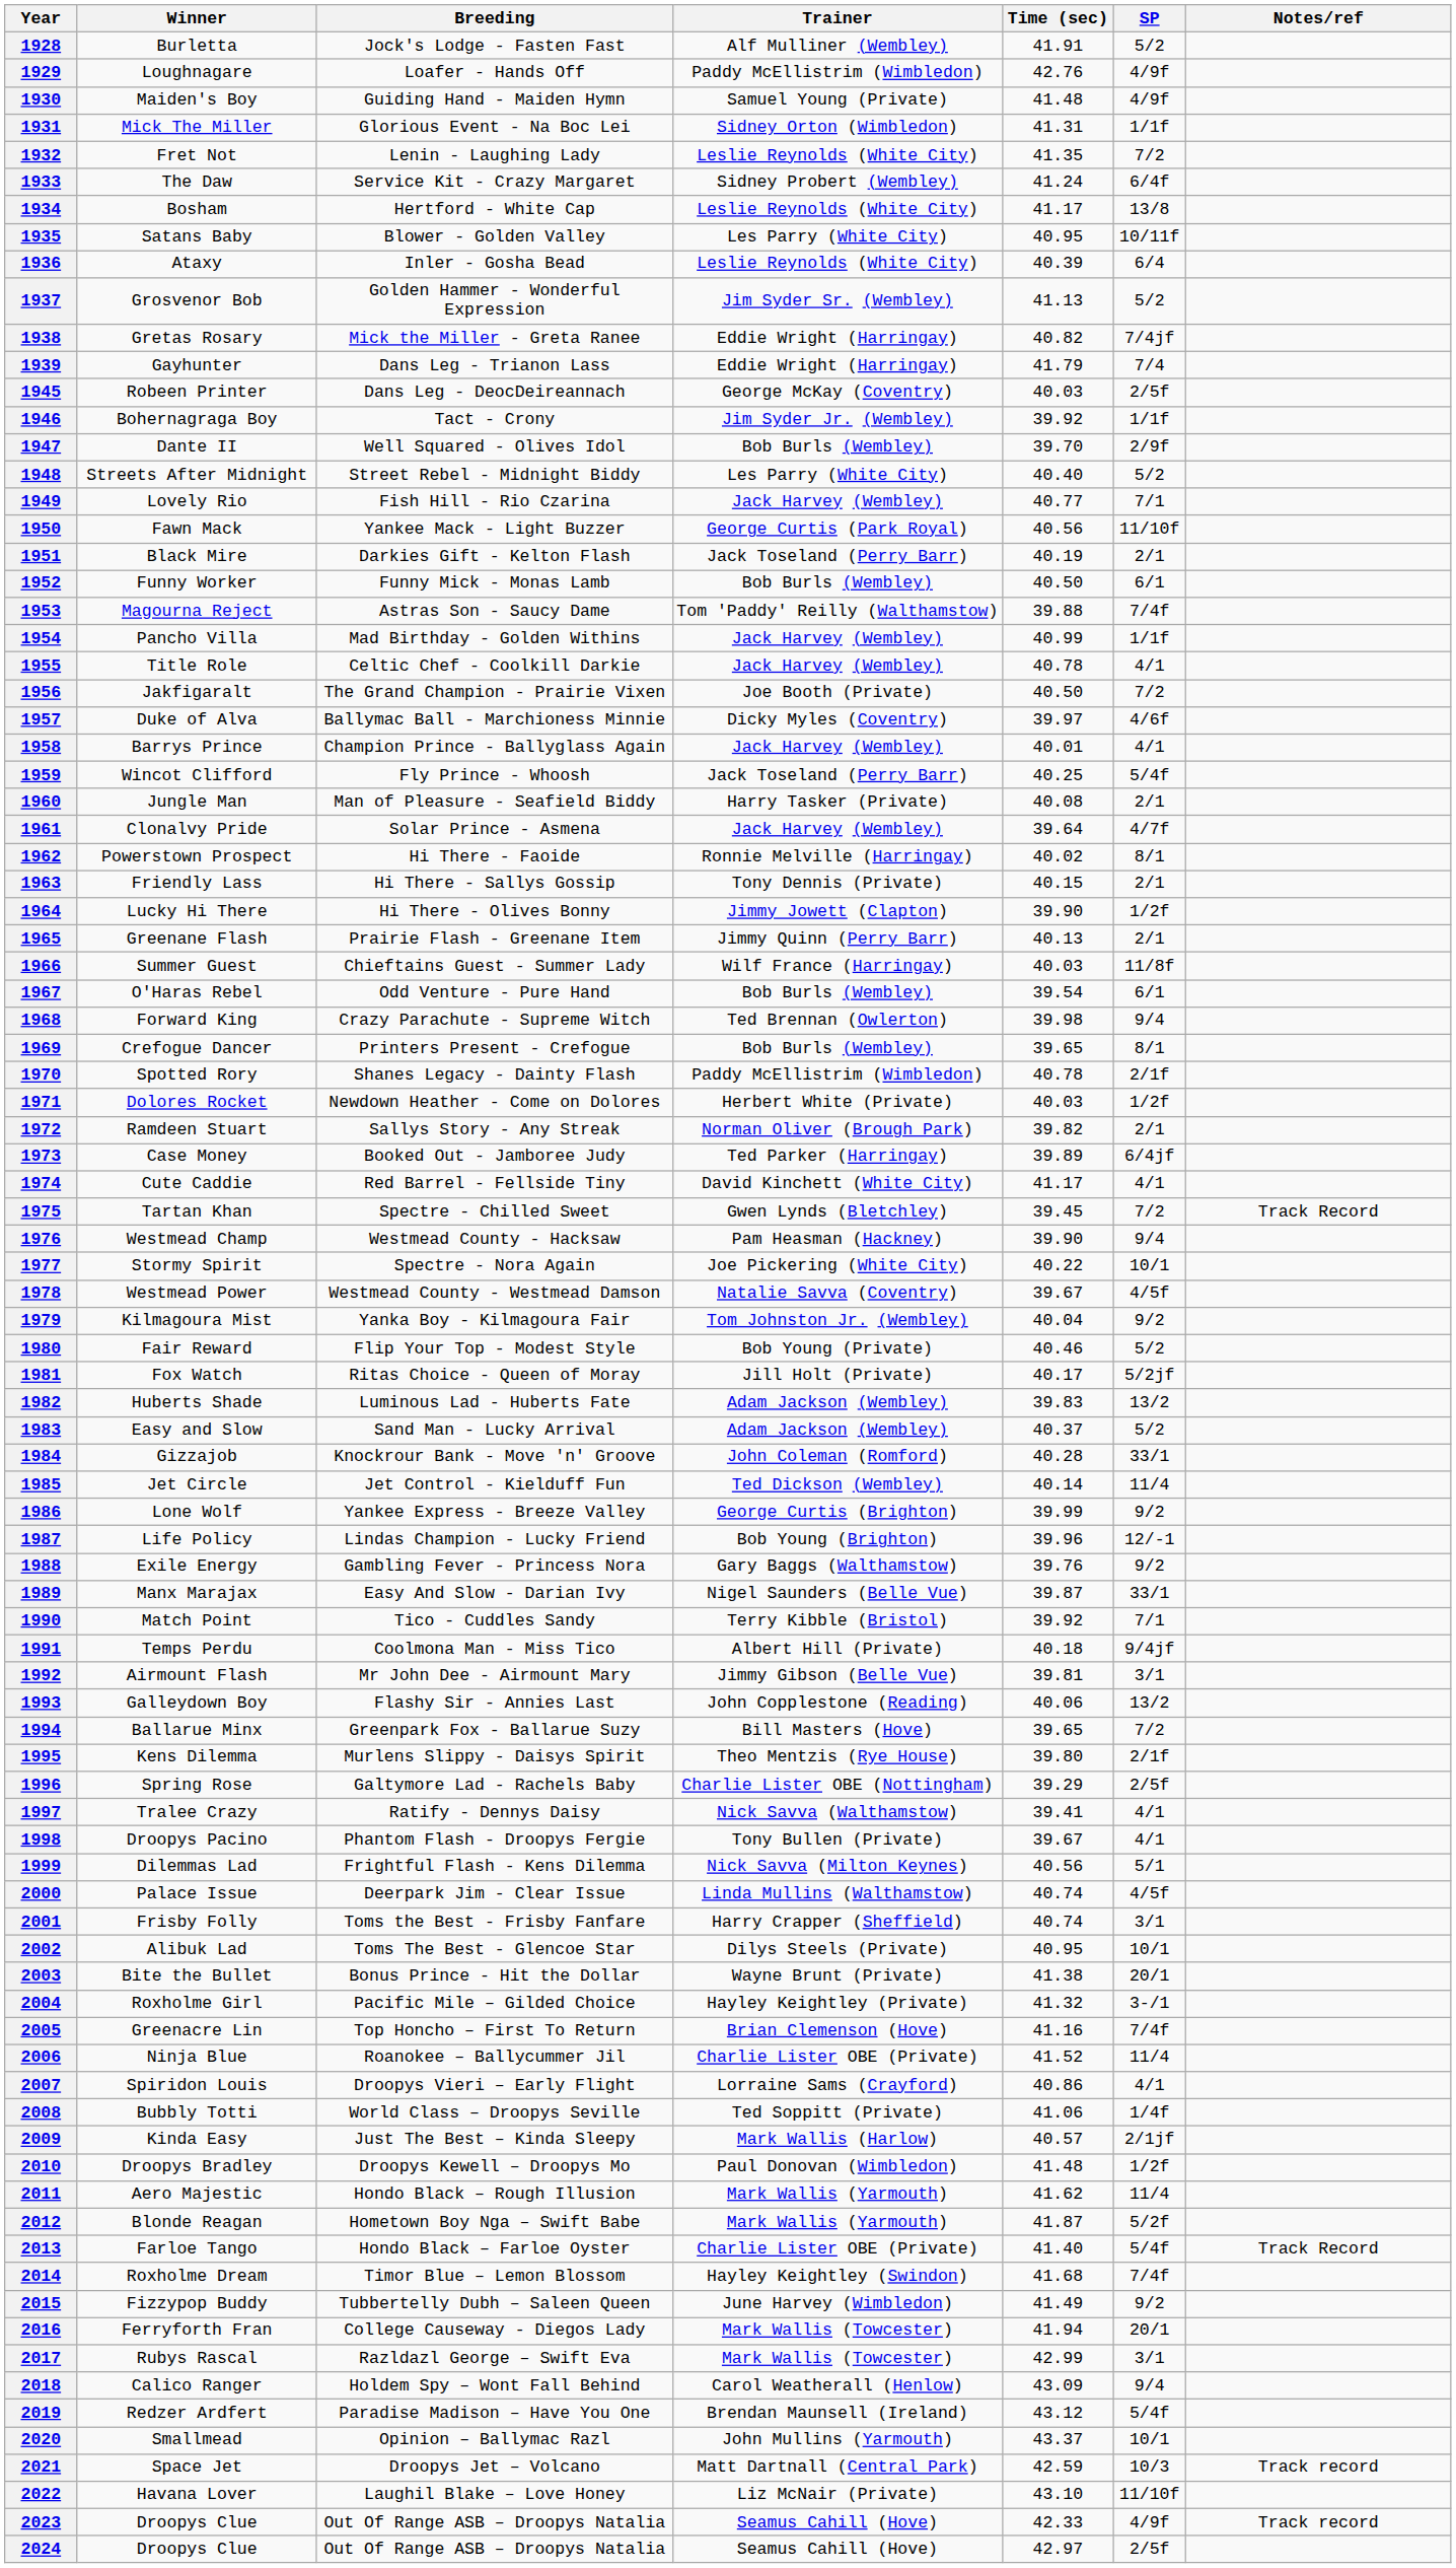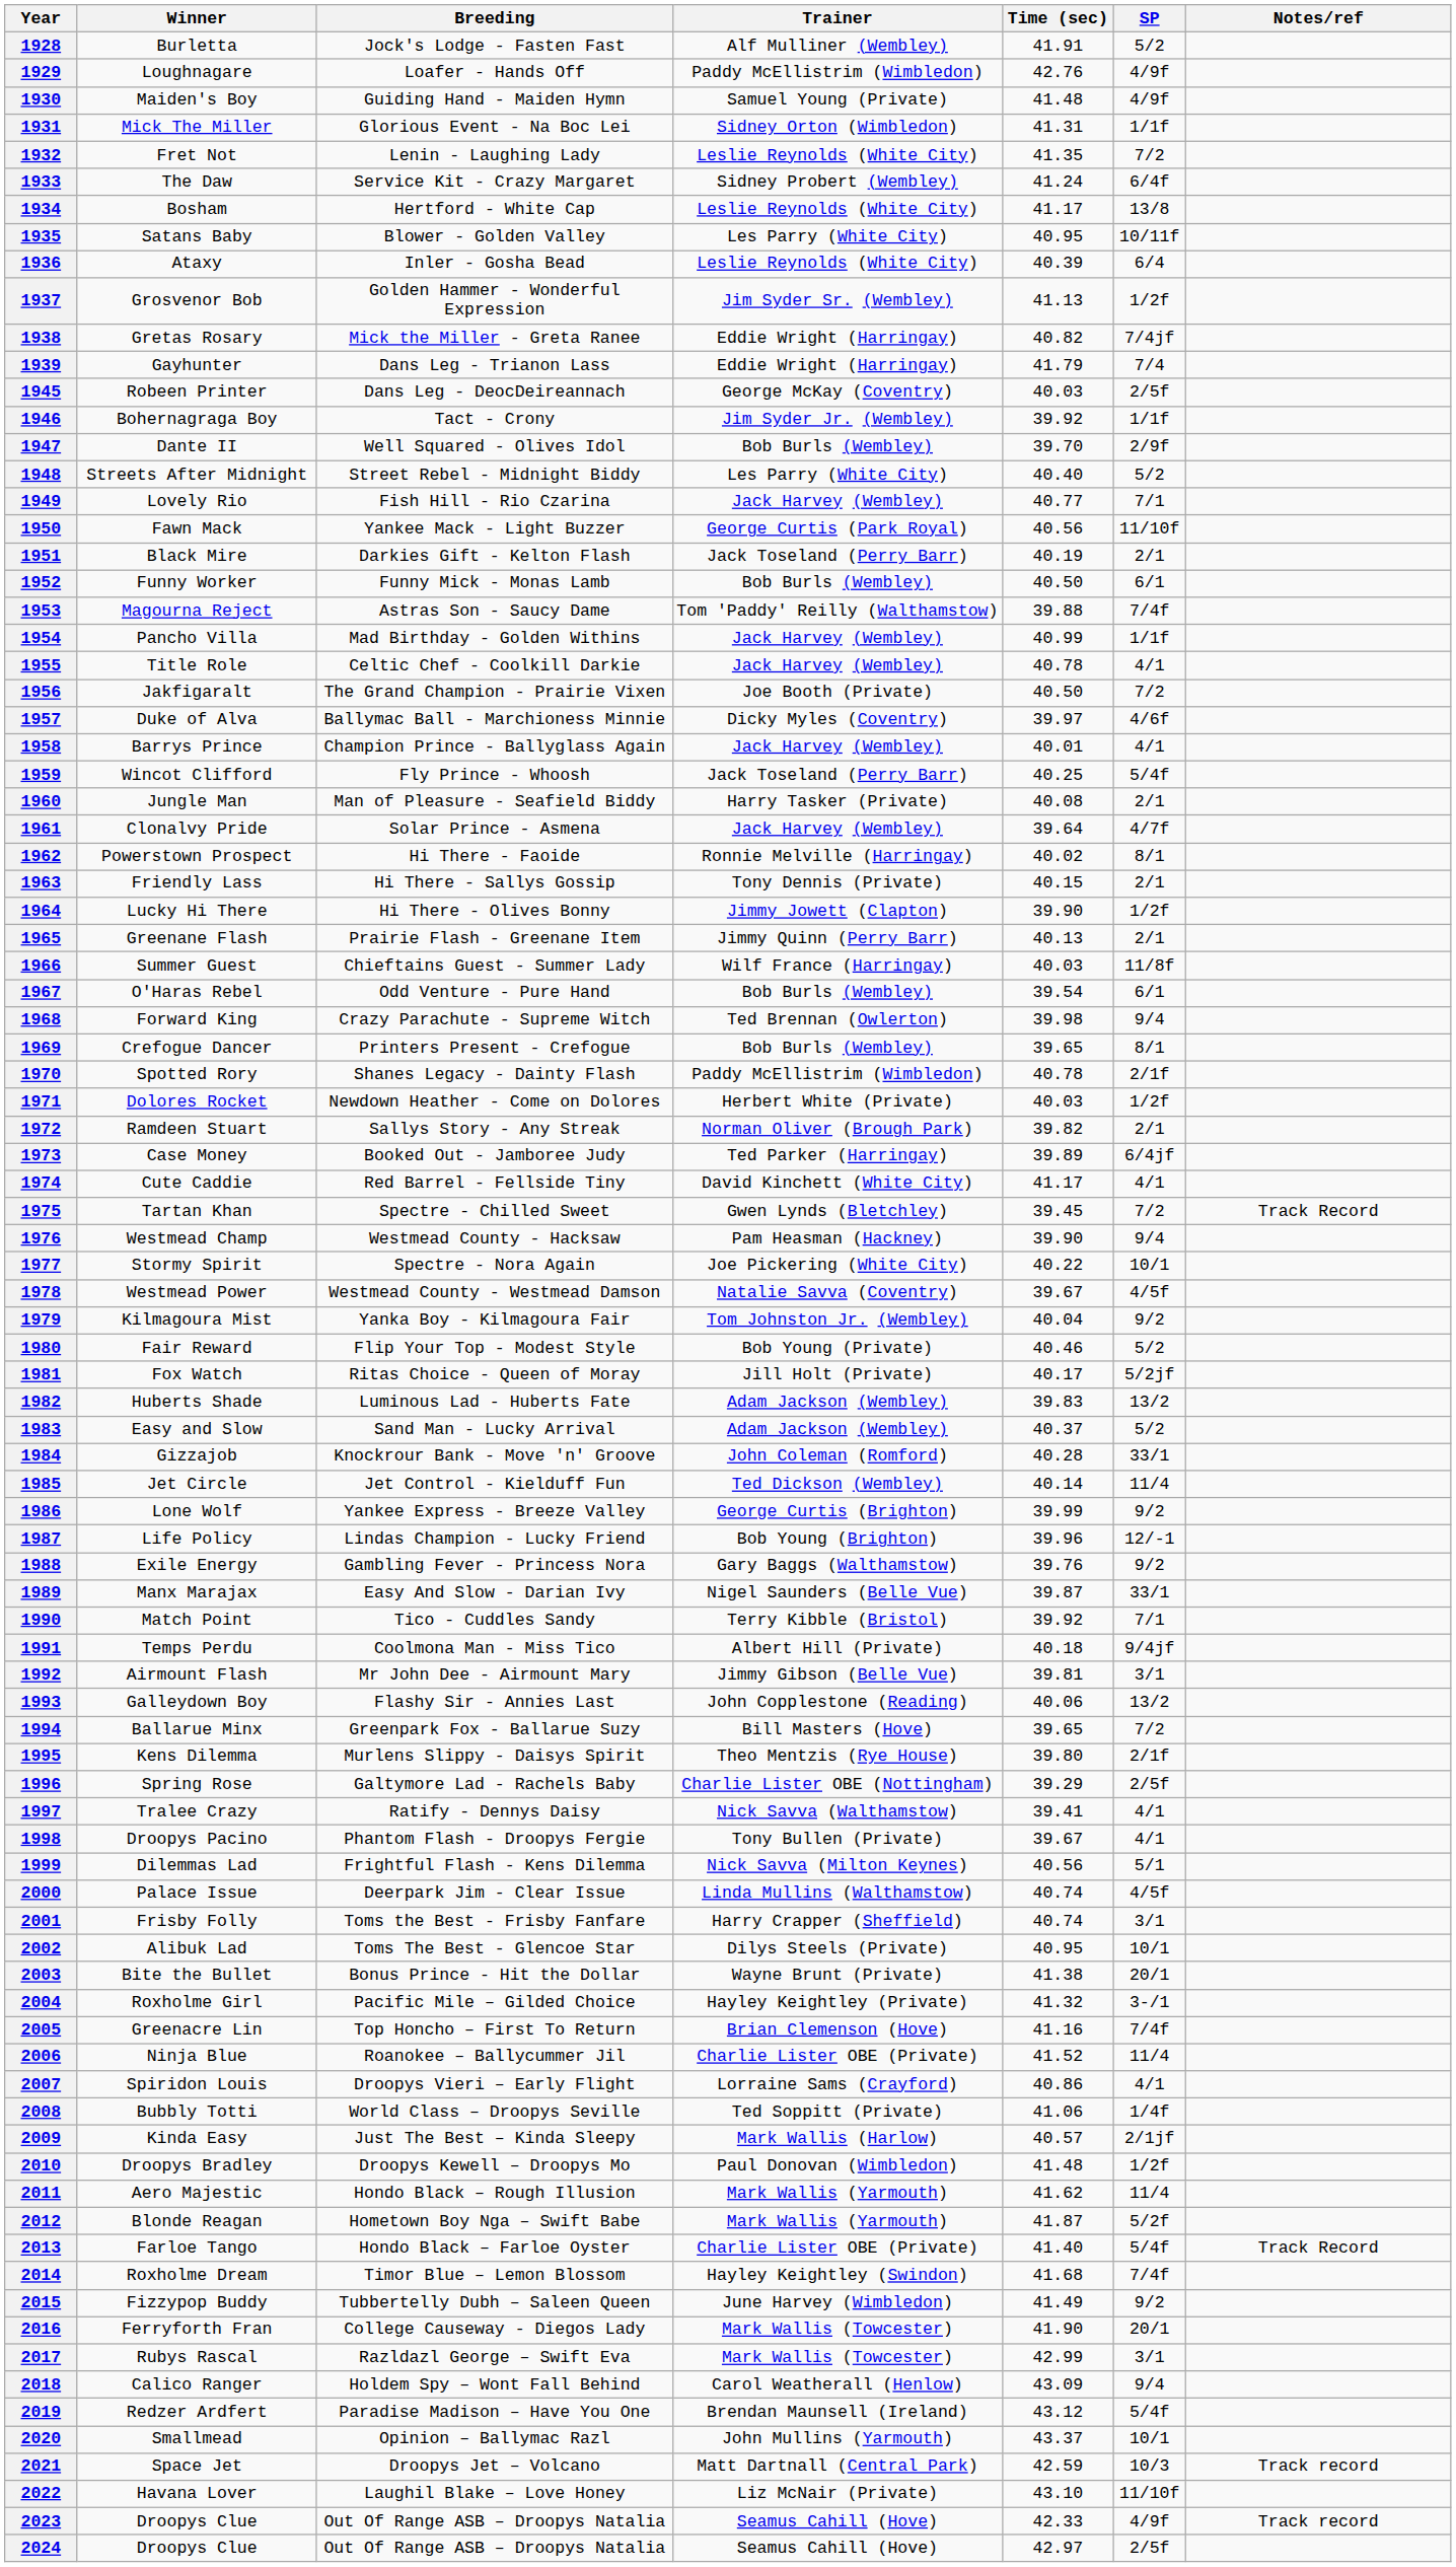1937 | SP: 5/2 -> 1/2f
2016 | Time (sec): 41.94 -> 41.90
